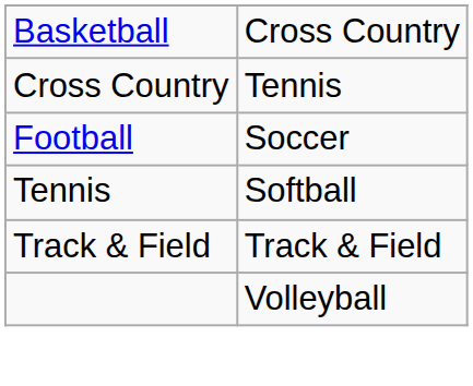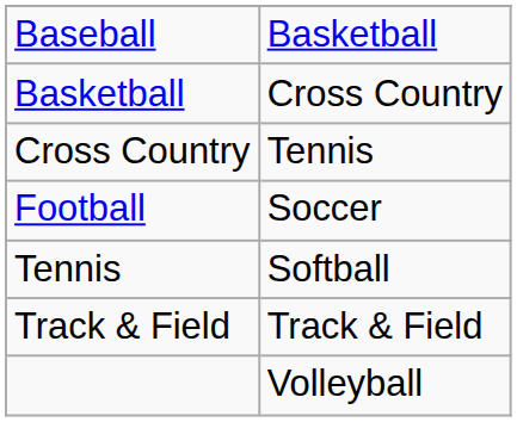+ row: Baseball | Basketball
